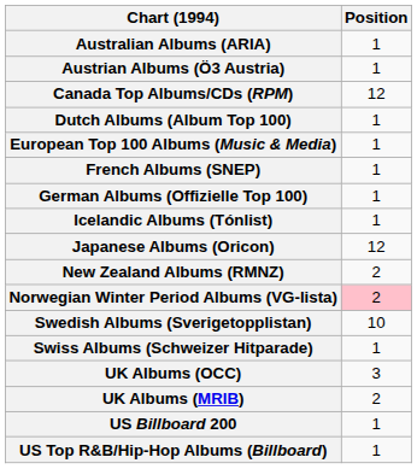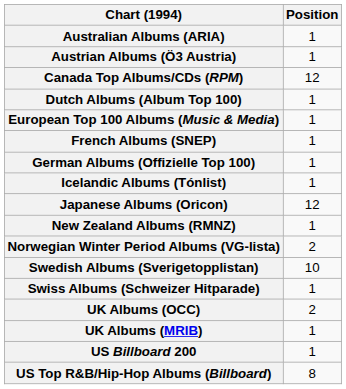New Zealand Albums (RMNZ) | Position: 2 -> 1
Norwegian Winter Period Albums (VG-lista) | Position: pink background -> no background
UK Albums (OCC) | Position: 3 -> 2
UK Albums (MRIB) | Position: 2 -> 1
US Top R&B/Hip-Hop Albums (Billboard) | Position: 1 -> 8
